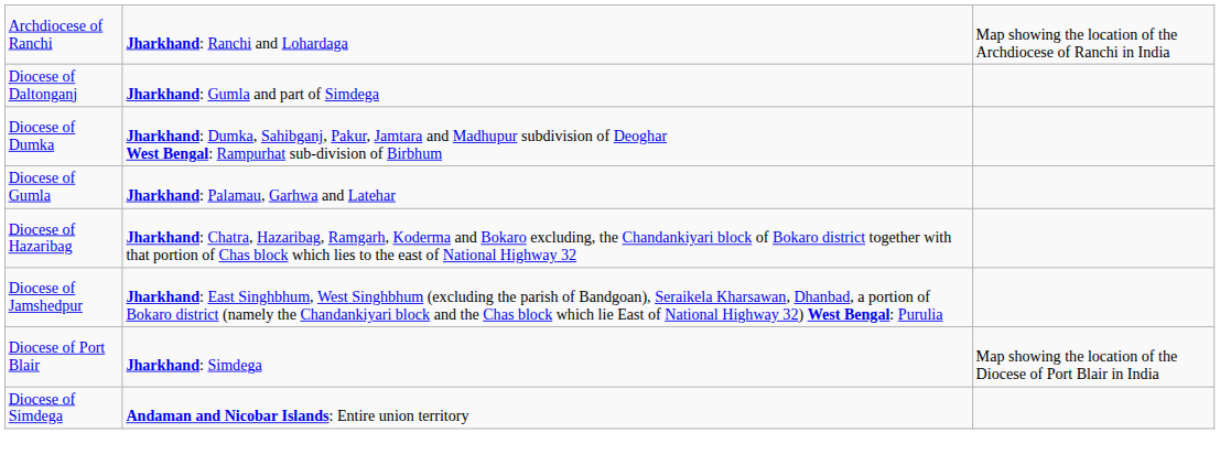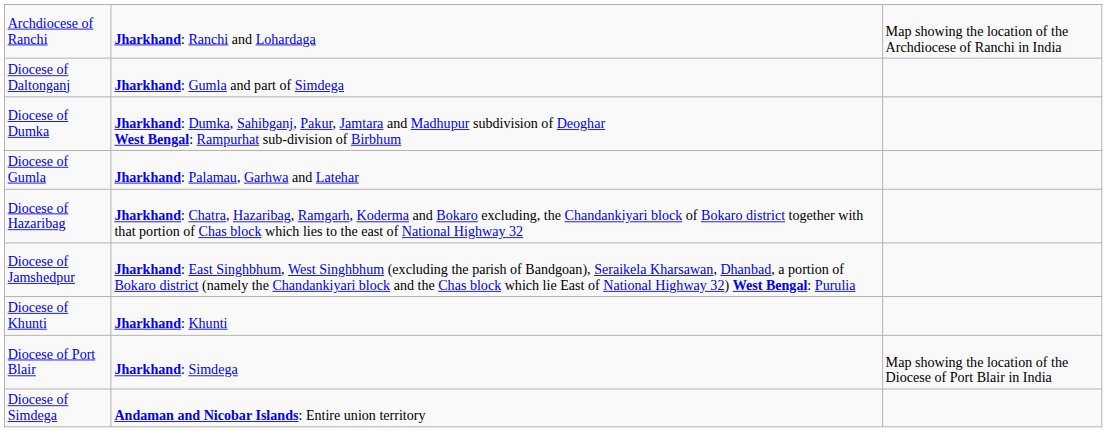+ row: Diocese of Khunti | Jharkhand: Khunti
